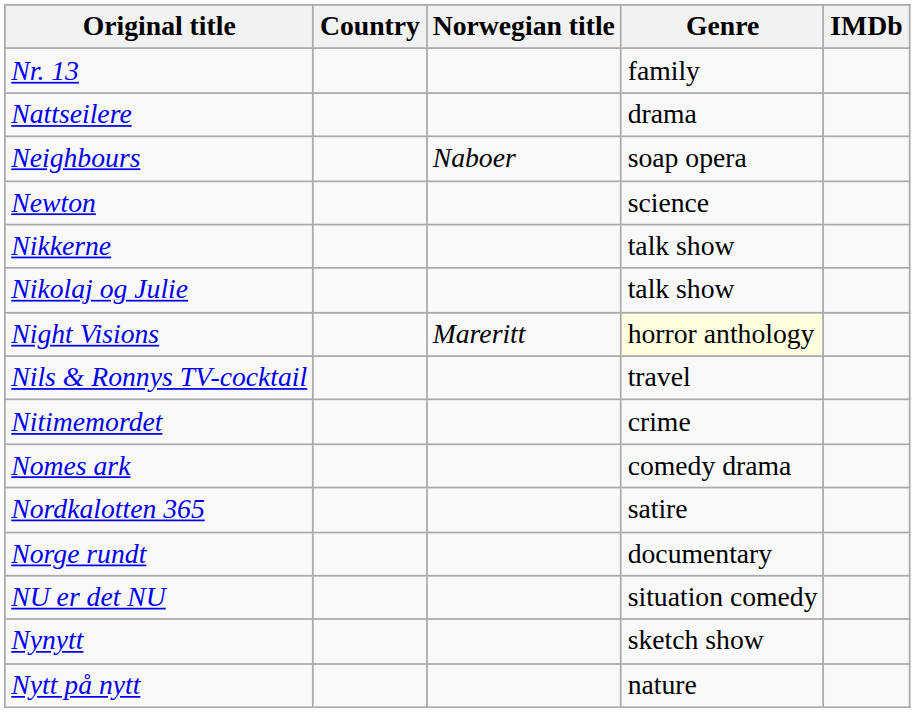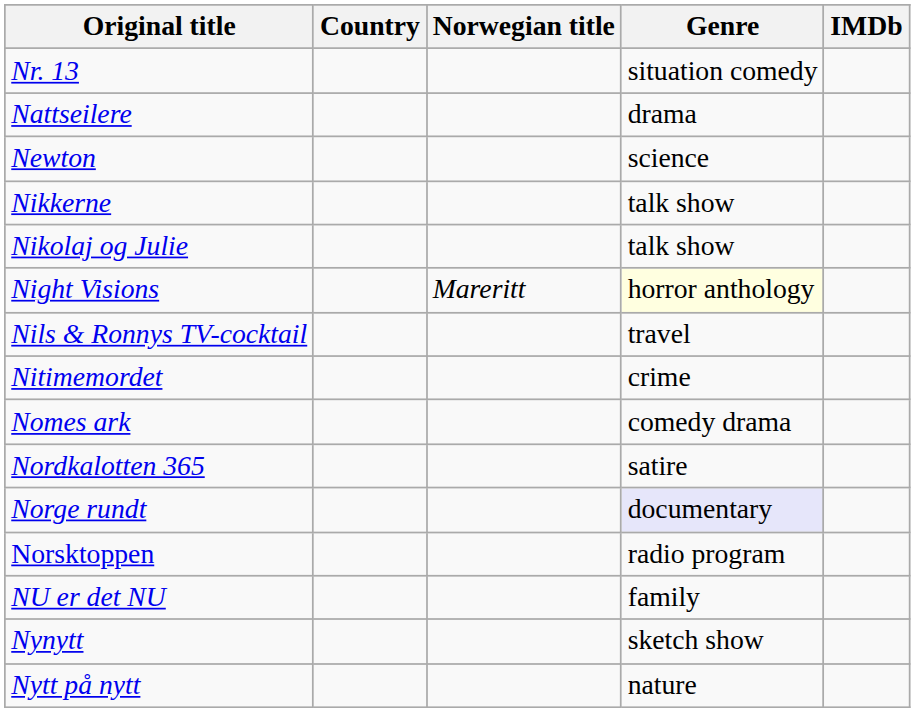Nr. 13 | Genre: family -> situation comedy
- row: Neighbours | Naboer | soap opera
Norge rundt | Genre: no background -> lavender background
+ row: Norsktoppen | radio program
NU er det NU | Genre: situation comedy -> family
